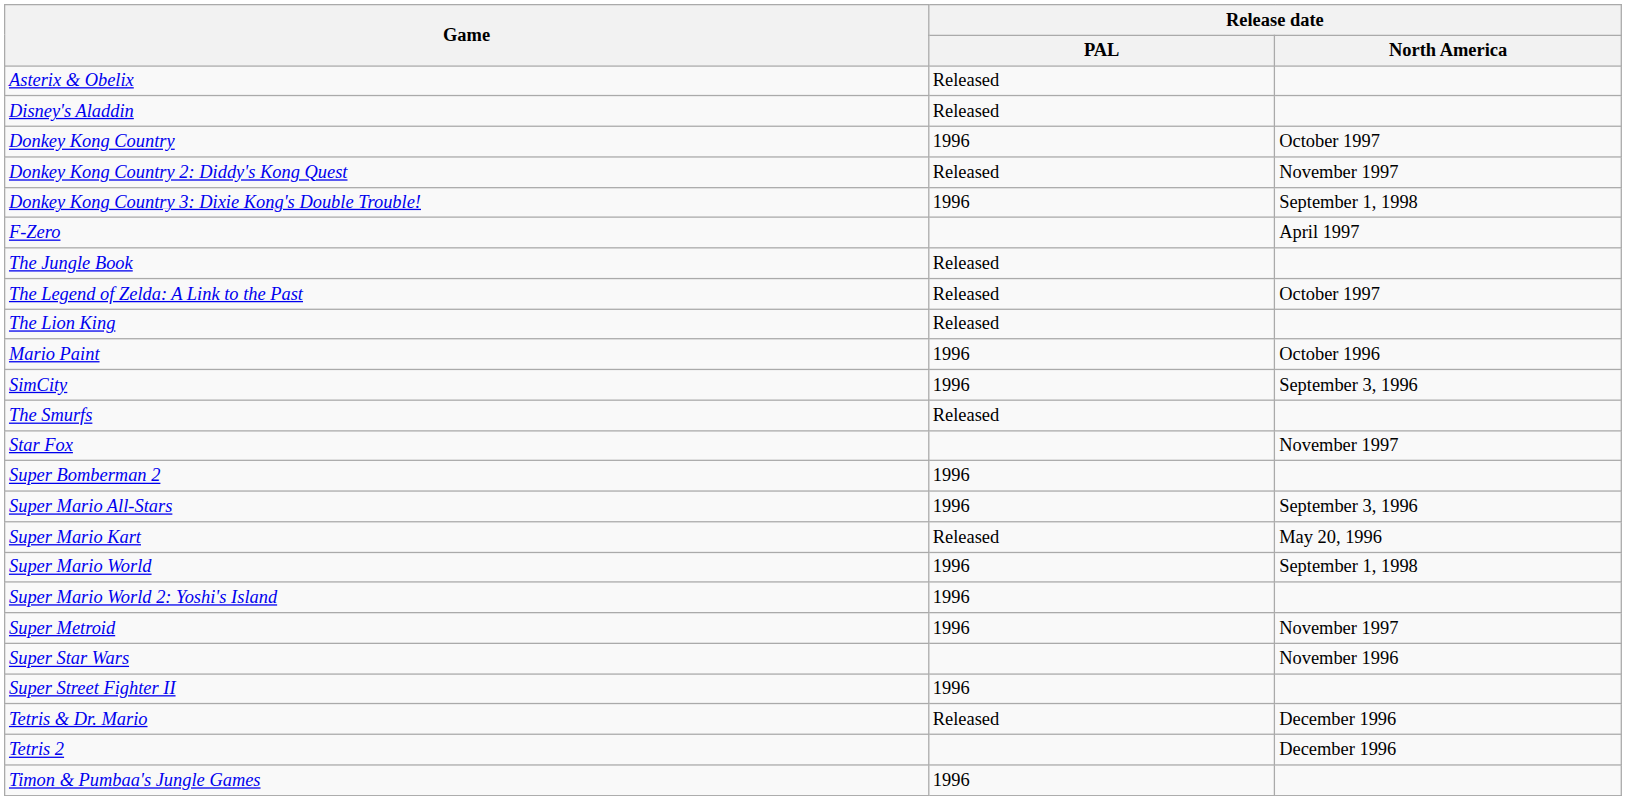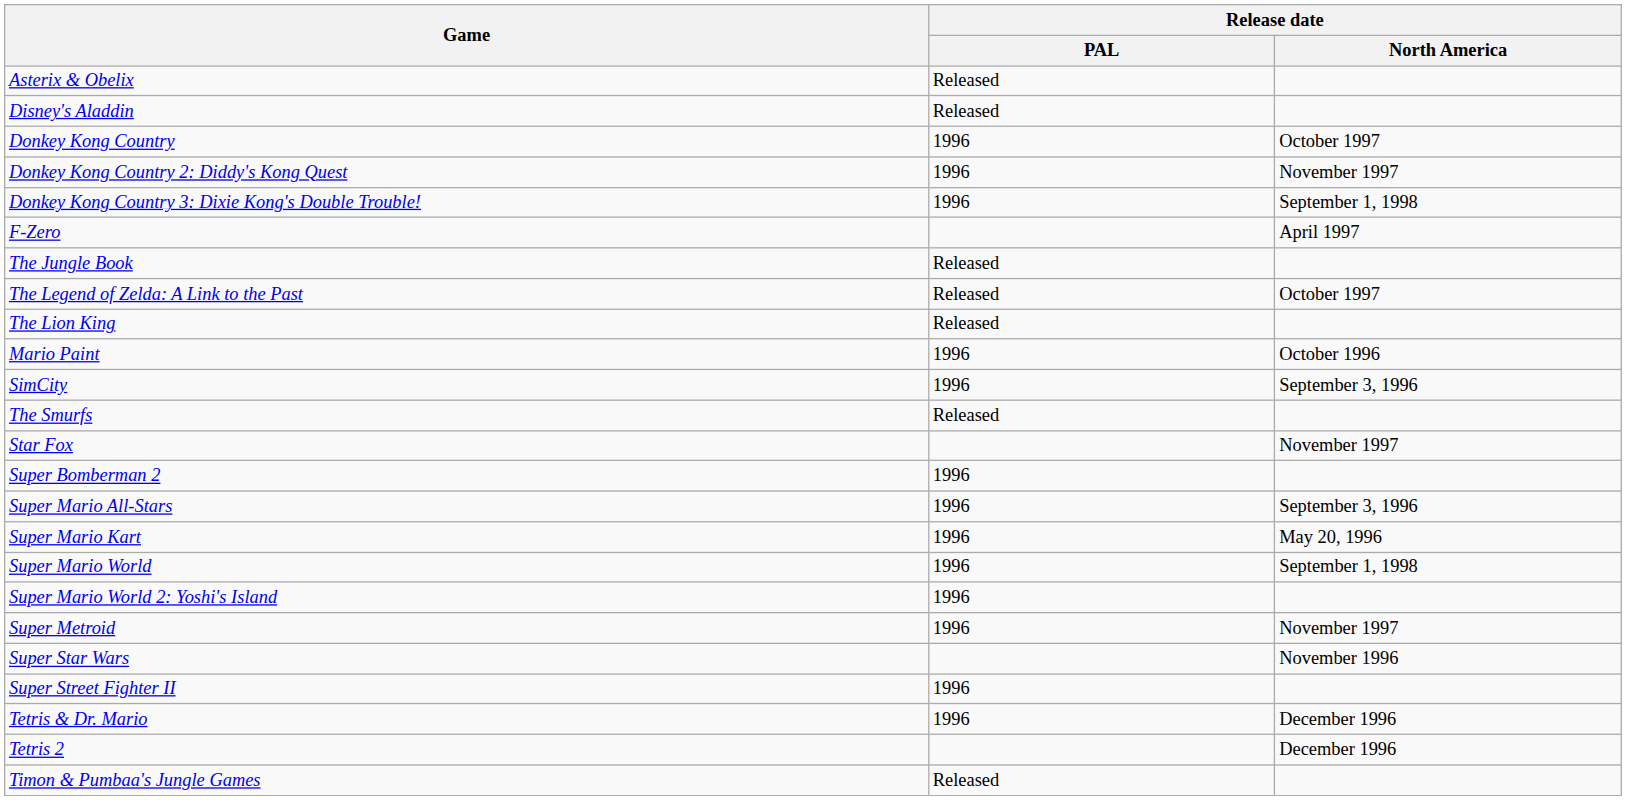Donkey Kong Country 2: Diddy's Kong Quest | Release date / PAL: Released -> 1996
Super Mario Kart | Release date / PAL: Released -> 1996
Tetris & Dr. Mario | Release date / PAL: Released -> 1996
Timon & Pumbaa's Jungle Games | Release date / PAL: 1996 -> Released
